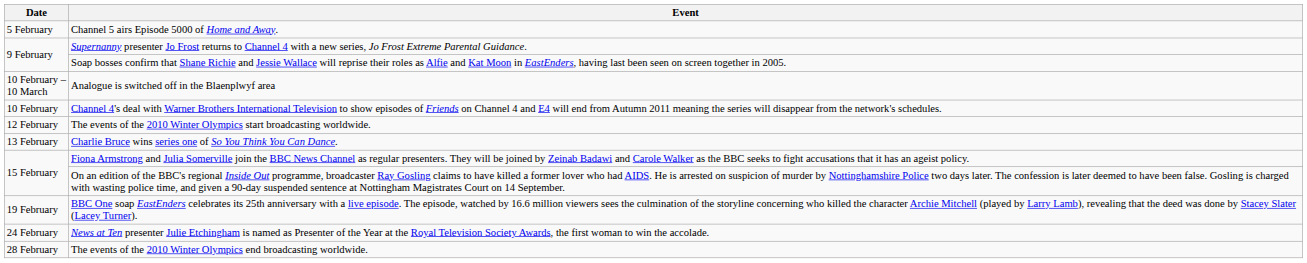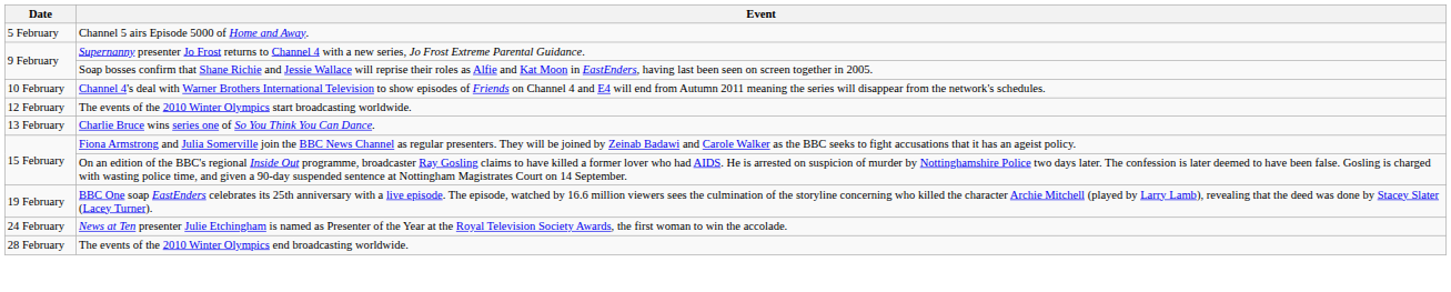- row: 10 February – 10 March | Analogue is switched off in the Blaenplwyf area
